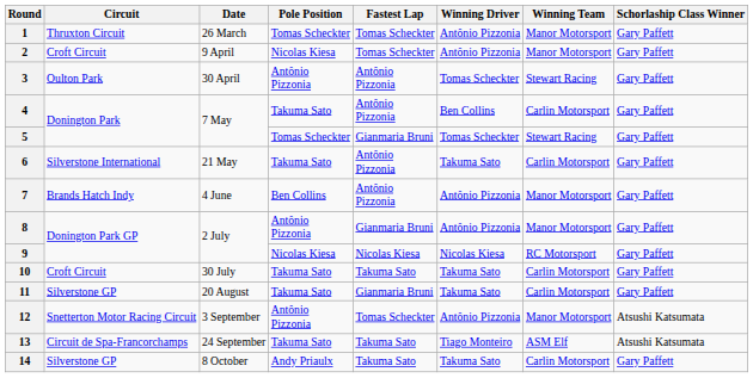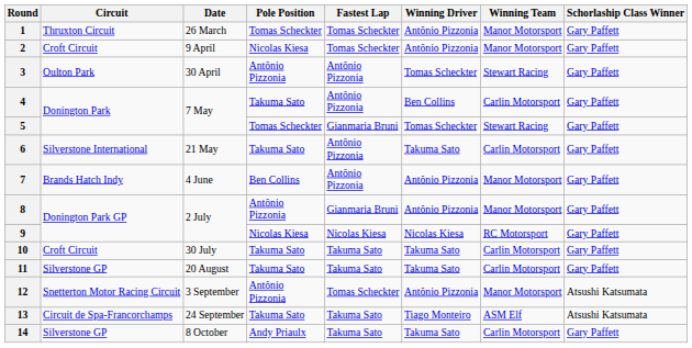11 | Fastest Lap: Gianmaria Bruni -> Takuma Sato
